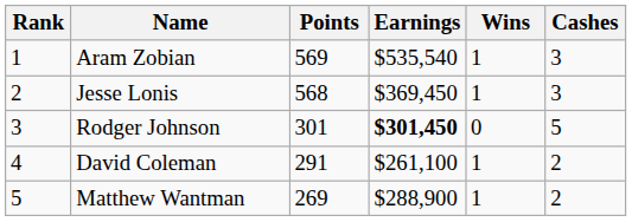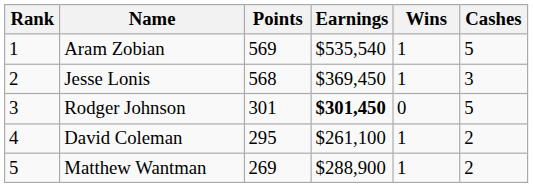Aram Zobian | Cashes: 3 -> 5
David Coleman | Points: 291 -> 295
